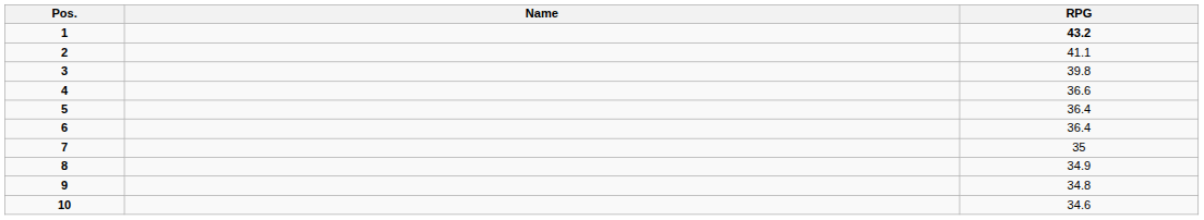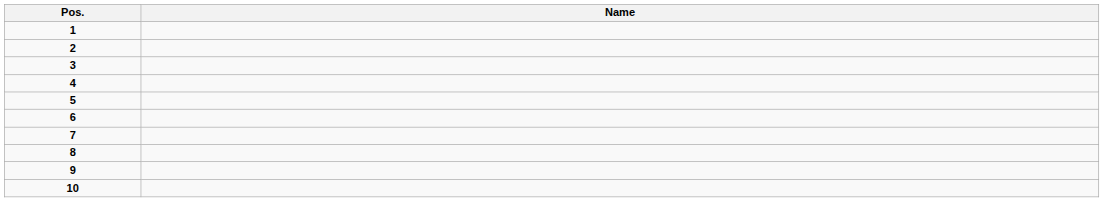- column: RPG | 43.2 | 41.1 | 39.8 | 36.6 | 36.4 | 36.4 | 35 | 34.9 | 34.8 | 34.6
